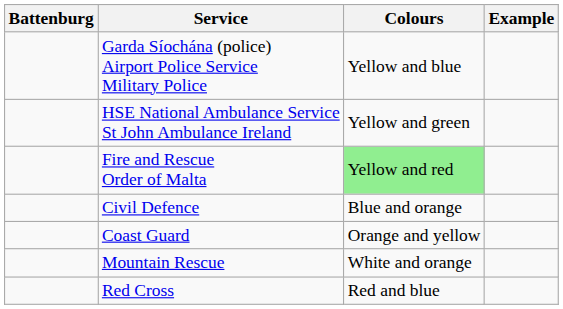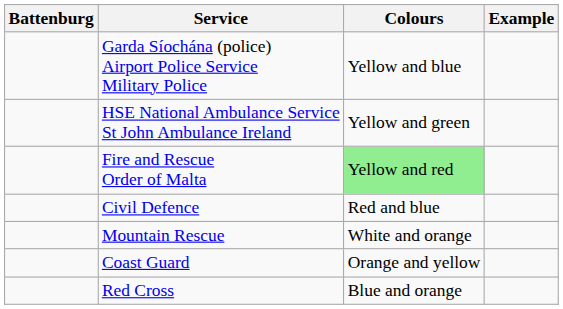Civil Defence | Colours: Blue and orange -> Red and blue
rows swapped: Coast Guard <-> Mountain Rescue
Red Cross | Colours: Red and blue -> Blue and orange
